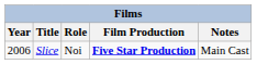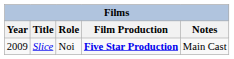Slice | Year: 2006 -> 2009
